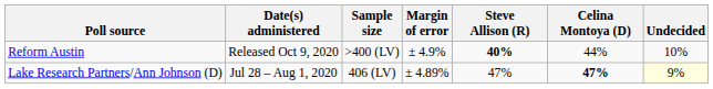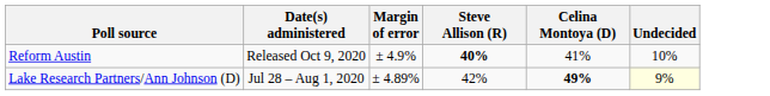- column: Sample size | >400 (LV) | 406 (LV)
Reform Austin | Celina Montoya (D): 44% -> 41%
Lake Research Partners/Ann Johnson (D) | Steve Allison (R): 47% -> 42%
Lake Research Partners/Ann Johnson (D) | Celina Montoya (D): 47% -> 49%
